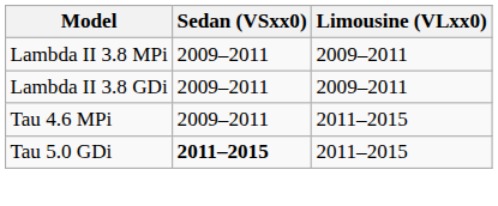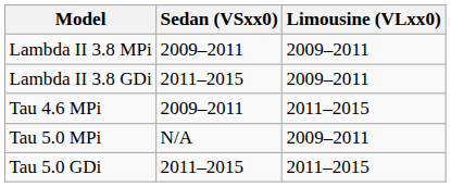Lambda II 3.8 GDi | Sedan (VSxx0): 2009–2011 -> 2011–2015
+ row: Tau 5.0 MPi | N/A | 2009–2011
Tau 5.0 GDi | Sedan (VSxx0): bold -> normal
